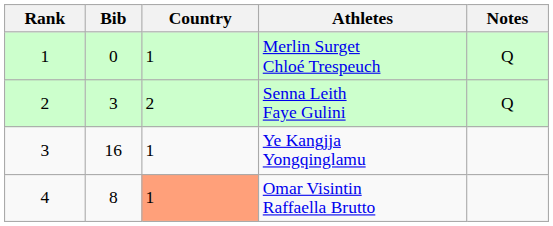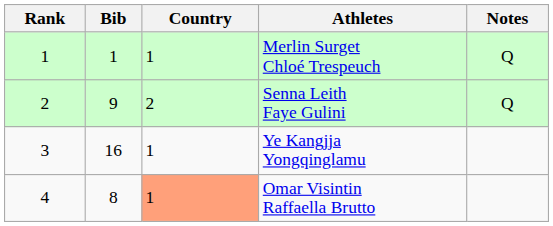Merlin Surget Chloé Trespeuch | Bib: 0 -> 1
Senna Leith Faye Gulini | Bib: 3 -> 9
